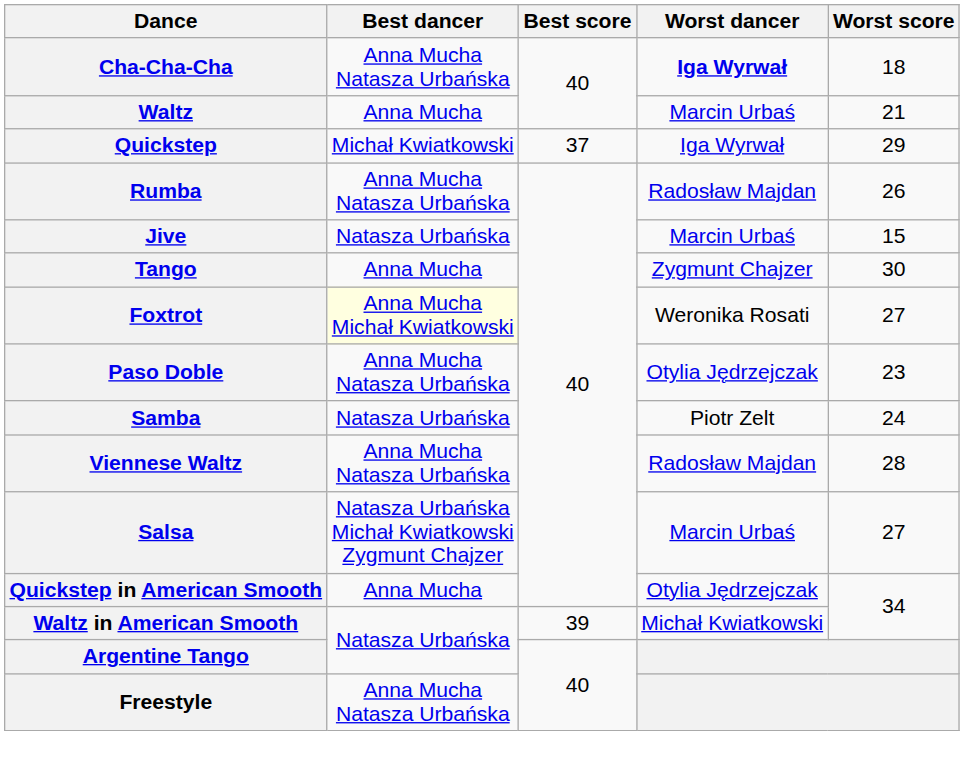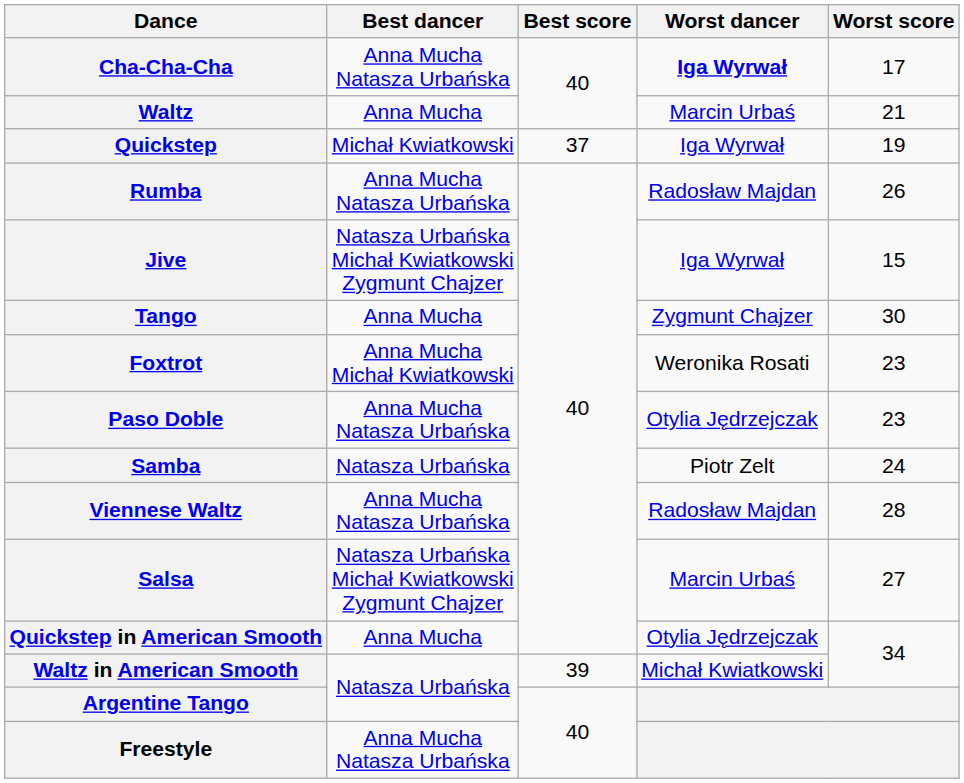Cha-Cha-Cha | Worst score: 18 -> 17
Quickstep | Worst score: 29 -> 19
Jive | Best dancer: Natasza Urbańska -> Natasza Urbańska Michał Kwiatkowski Zygmunt Chajzer
Jive | Worst dancer: Marcin Urbaś -> Iga Wyrwał
Foxtrot | Best dancer: lightyellow background -> no background
Foxtrot | Worst score: 27 -> 23
